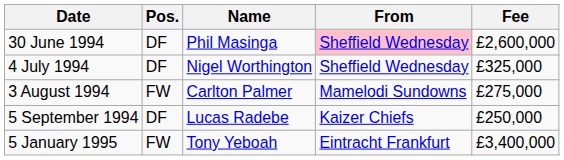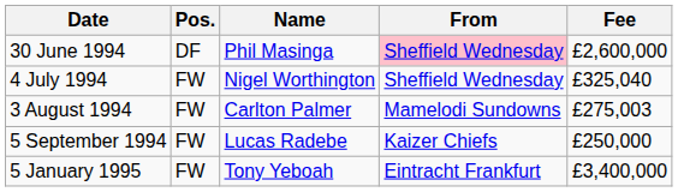4 July 1994 | Pos.: DF -> FW
4 July 1994 | Fee: £325,000 -> £325,040
3 August 1994 | Fee: £275,000 -> £275,003
5 September 1994 | Pos.: DF -> FW
